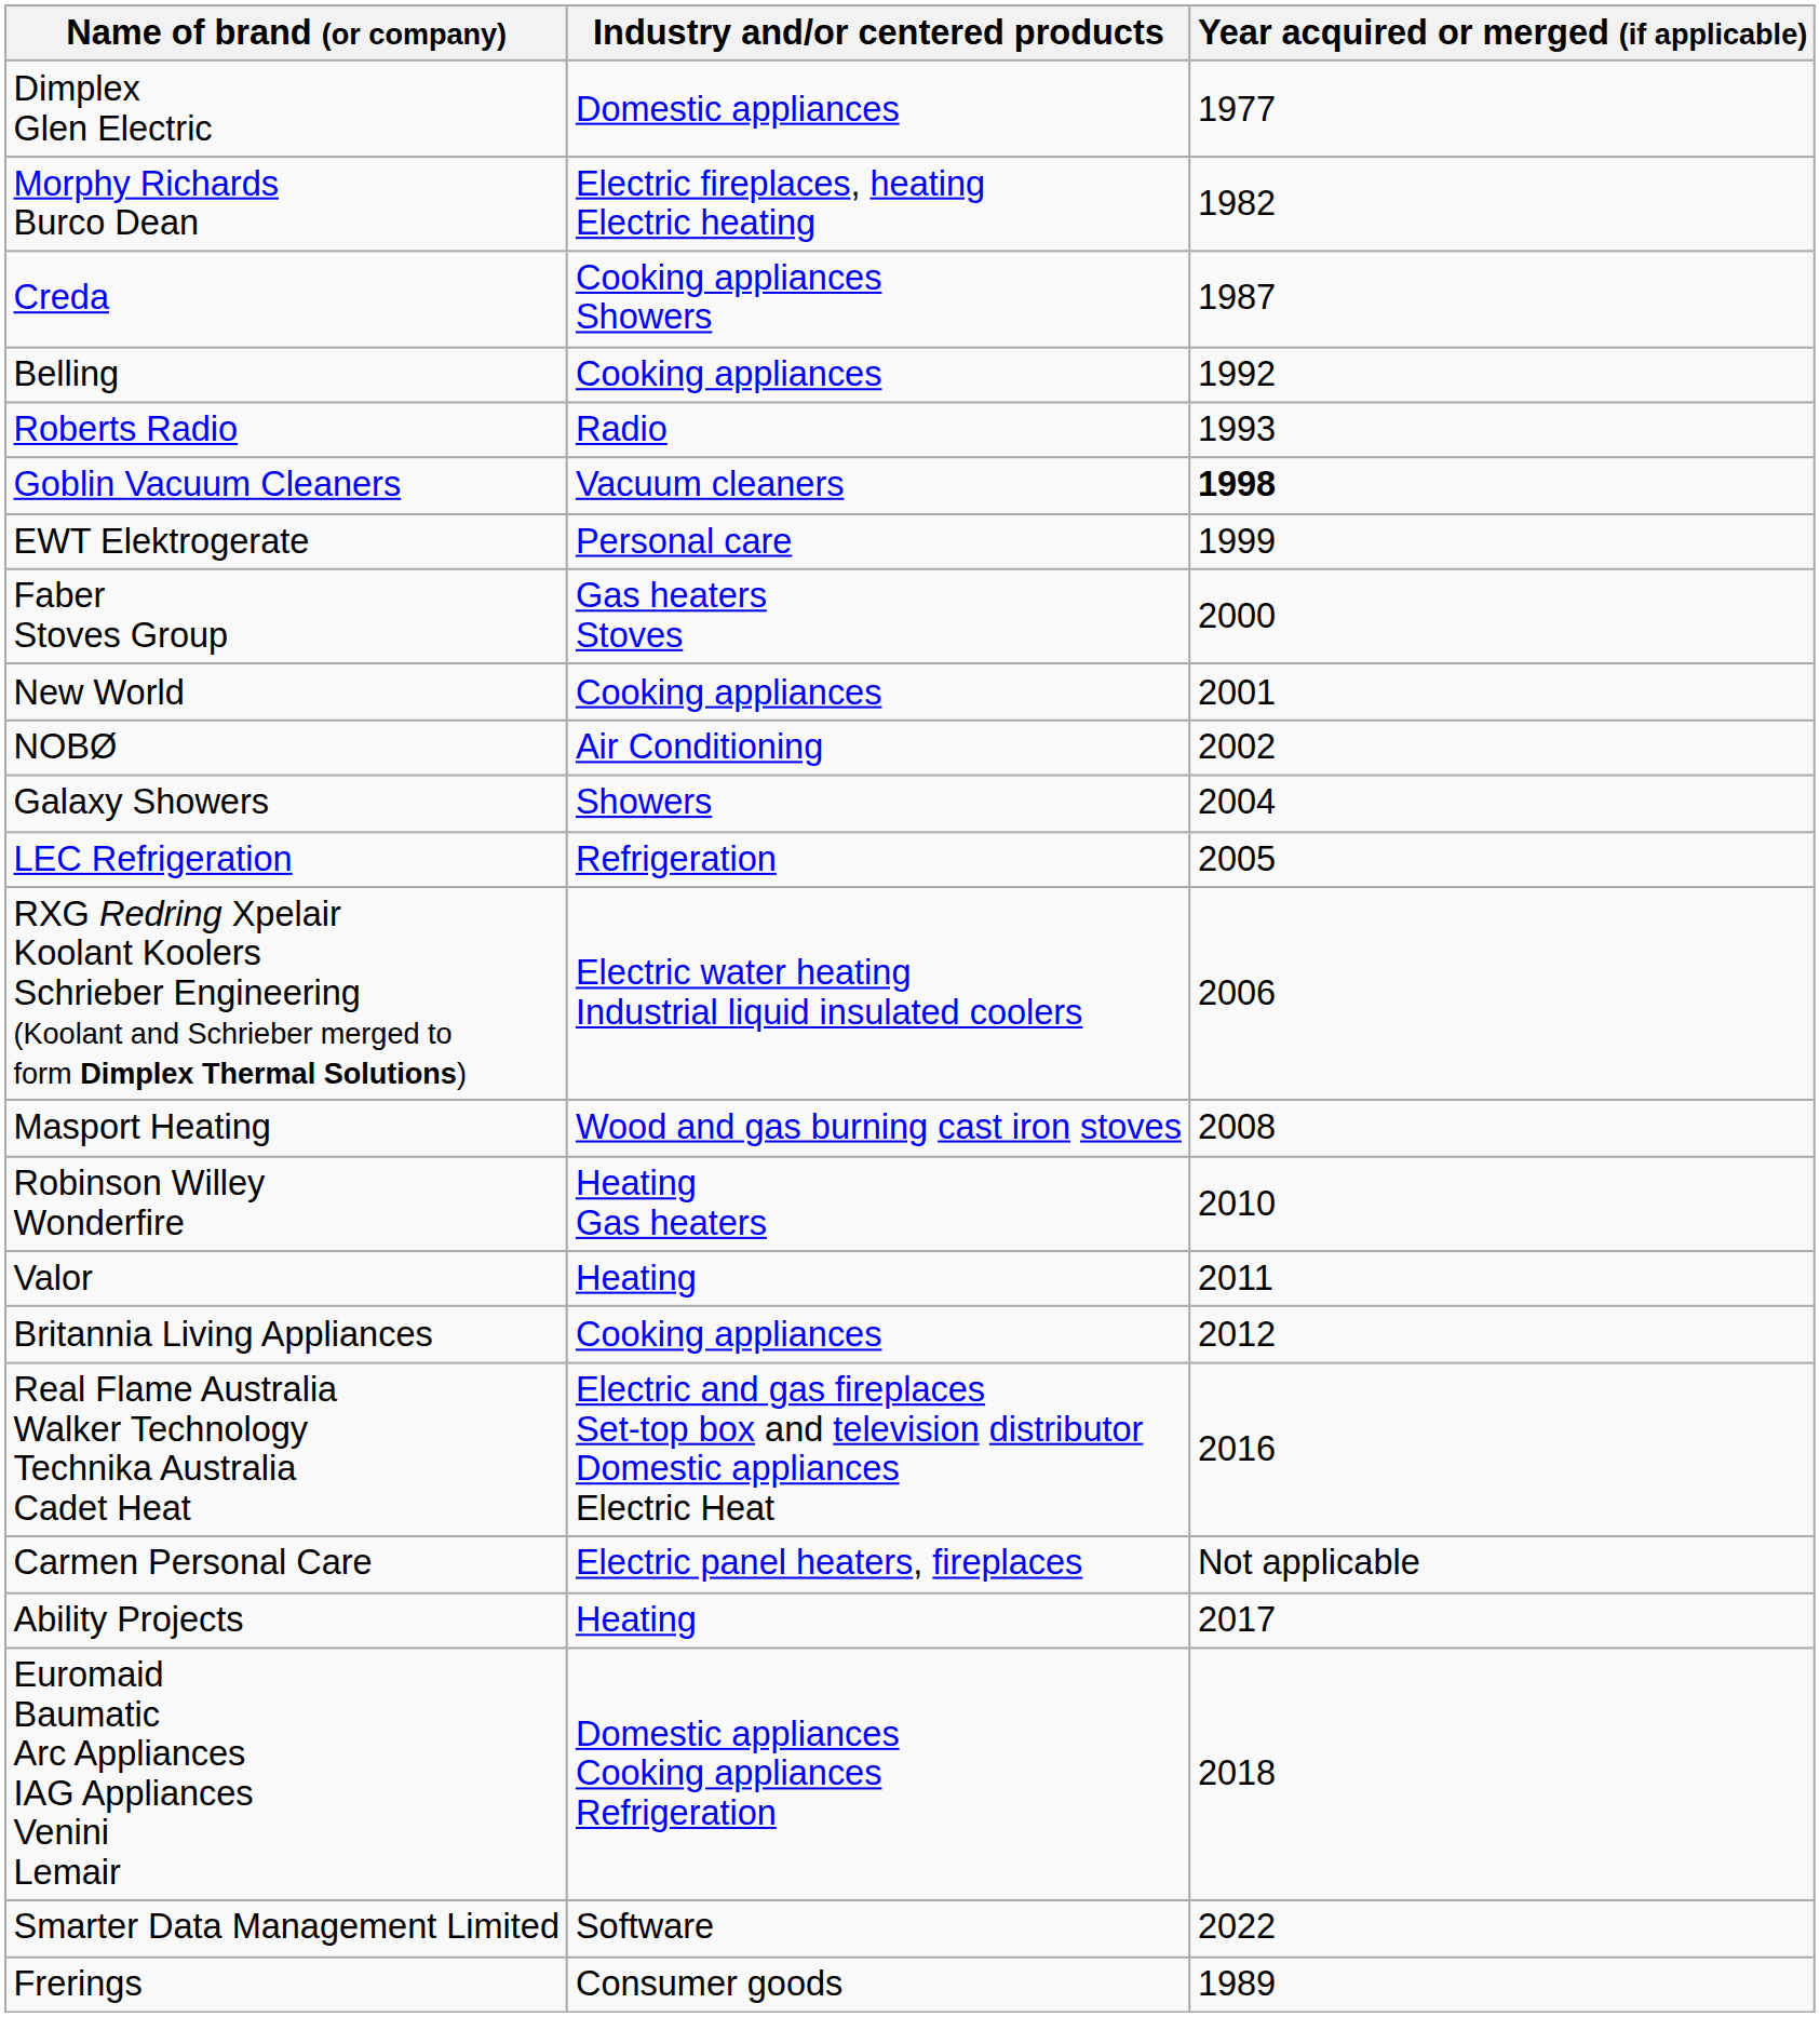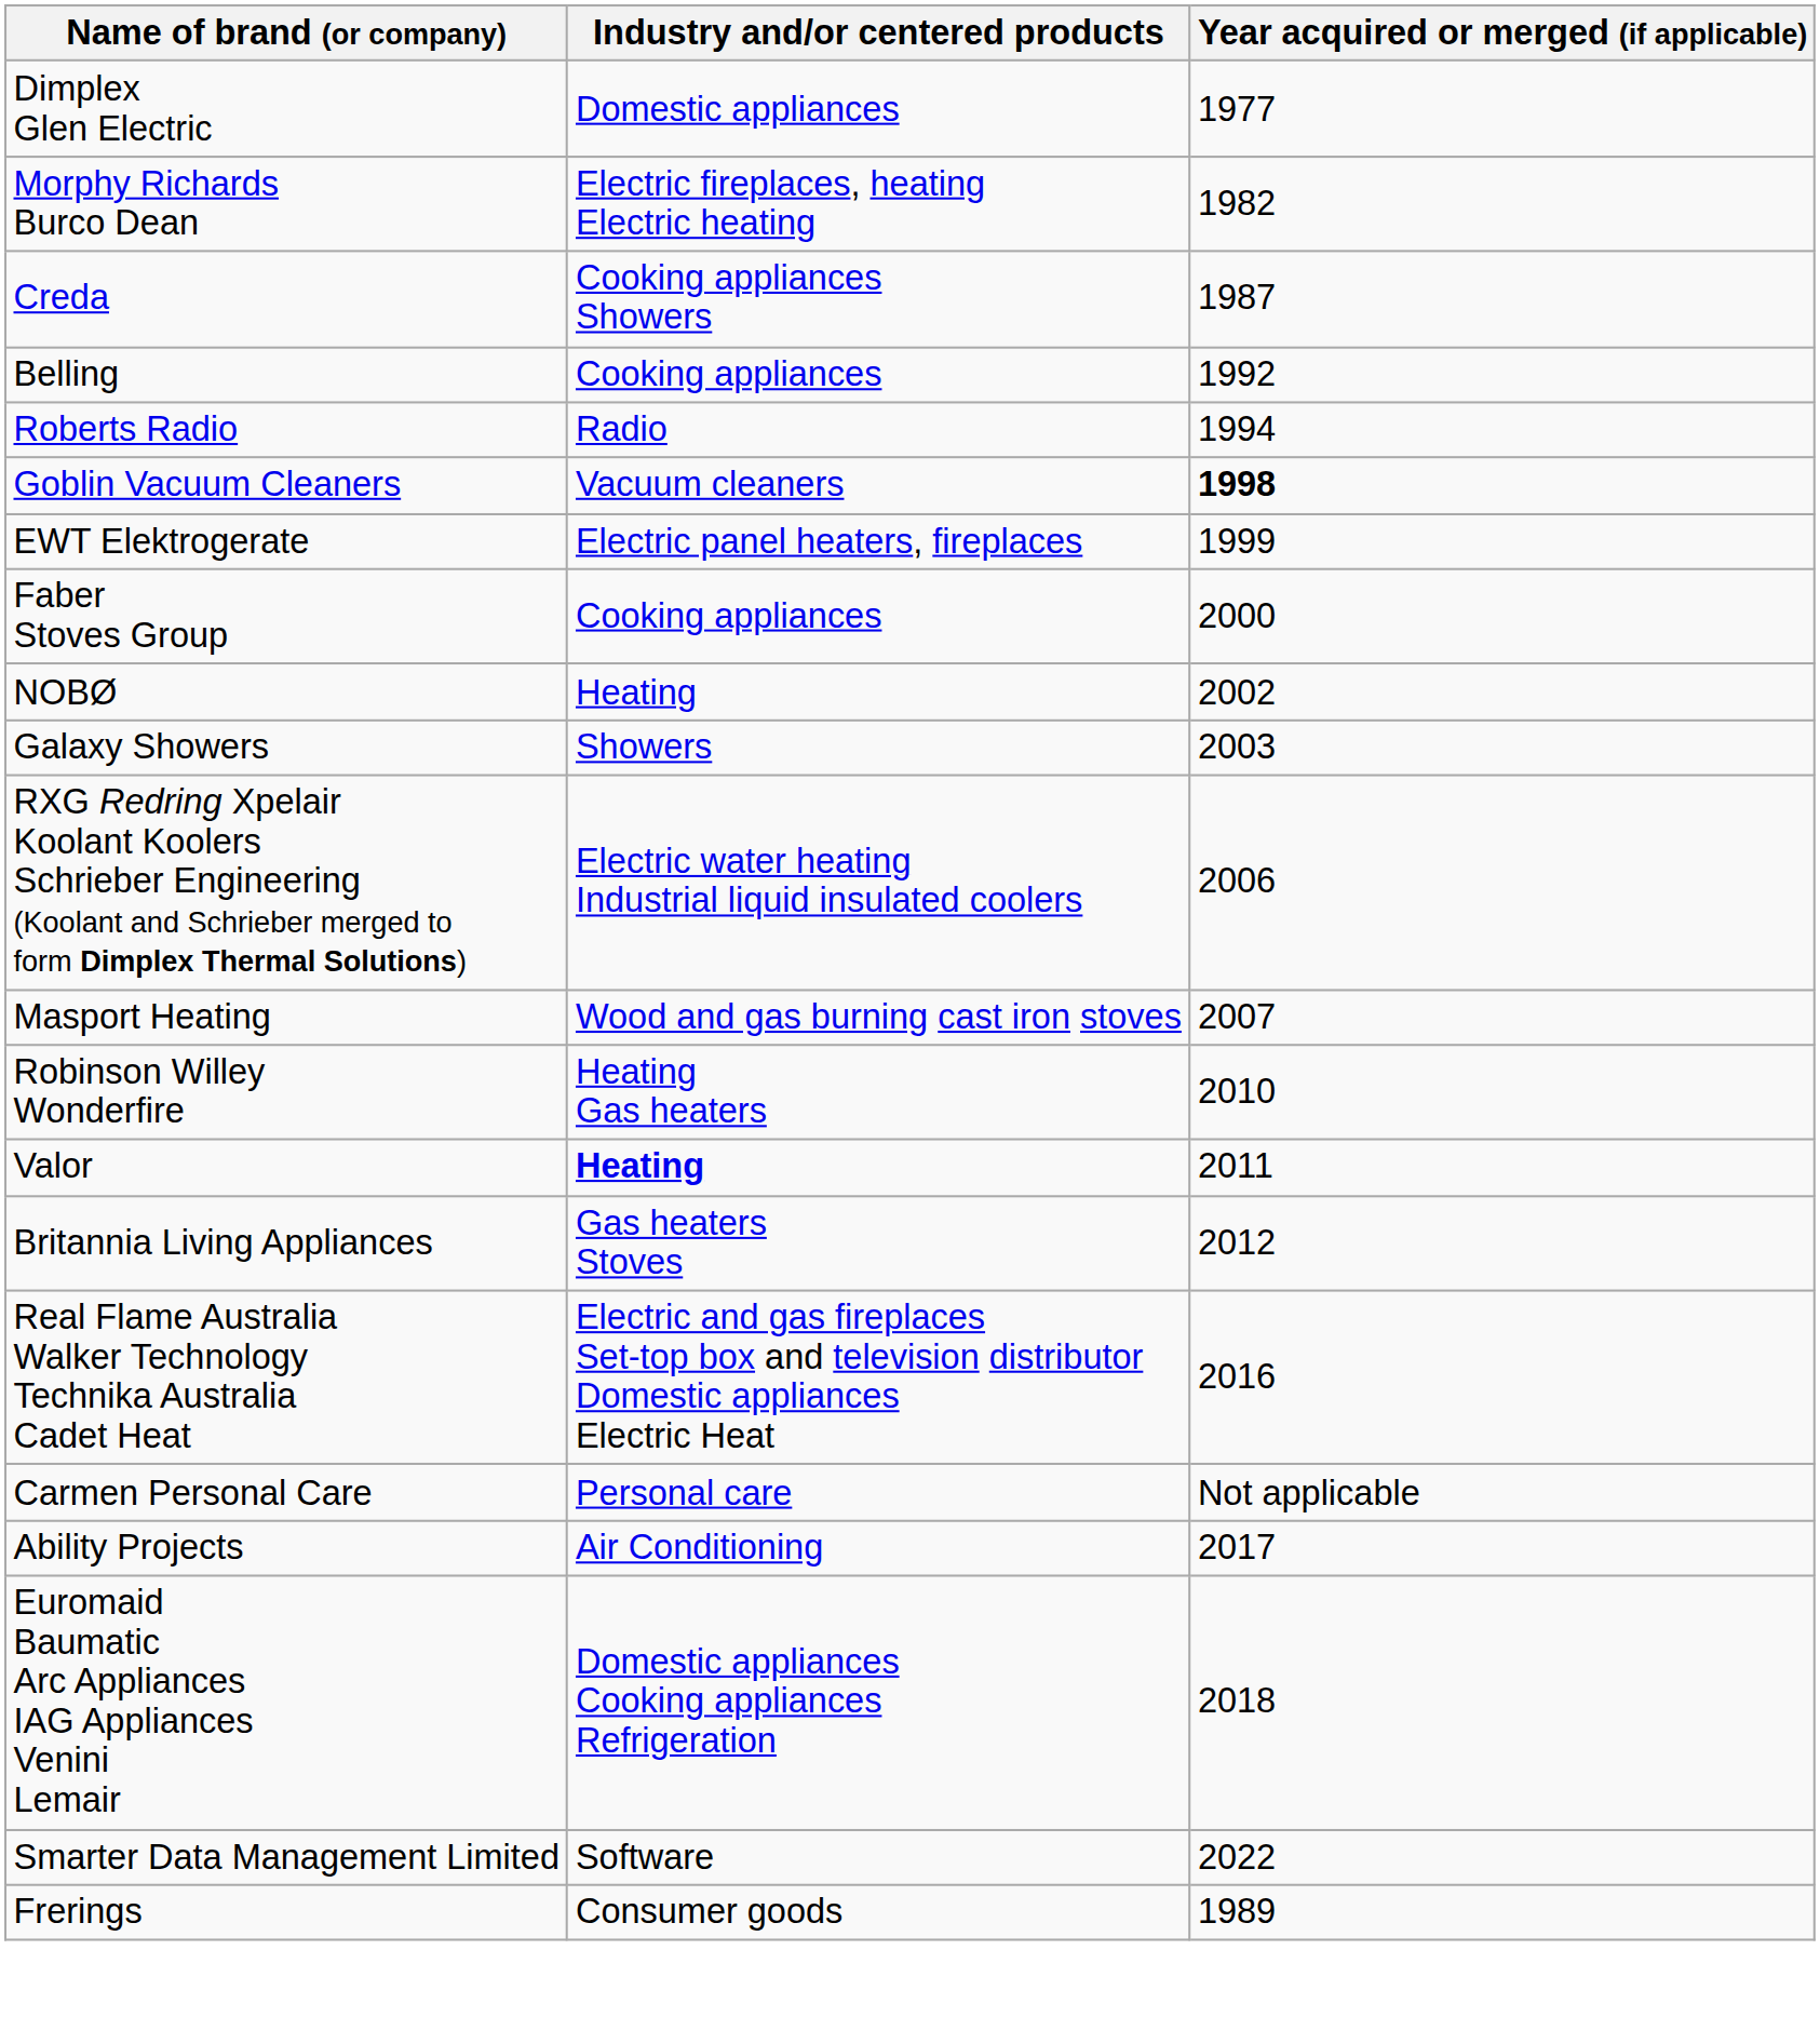Roberts Radio | Year acquired or merged (if applicable): 1993 -> 1994
EWT Elektrogerate | Industry and/or centered products: Personal care -> Electric panel heaters, fireplaces
Faber Stoves Group | Industry and/or centered products: Gas heaters Stoves -> Cooking appliances
- row: New World | Cooking appliances | 2001
NOBØ | Industry and/or centered products: Air Conditioning -> Heating
Galaxy Showers | Year acquired or merged (if applicable): 2004 -> 2003
- row: LEC Refrigeration | Refrigeration | 2005
Masport Heating | Year acquired or merged (if applicable): 2008 -> 2007
Valor | Industry and/or centered products: normal -> bold
Britannia Living Appliances | Industry and/or centered products: Cooking appliances -> Gas heaters Stoves
Carmen Personal Care | Industry and/or centered products: Electric panel heaters, fireplaces -> Personal care
Ability Projects | Industry and/or centered products: Heating -> Air Conditioning
